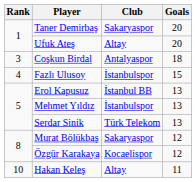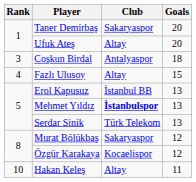Fazlı Ulusoy | Club: İstanbulspor -> Altay
Mehmet Yıldız | Club: normal -> bold
